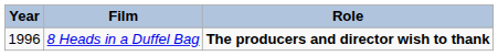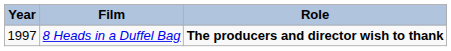8 Heads in a Duffel Bag | Year: 1996 -> 1997
